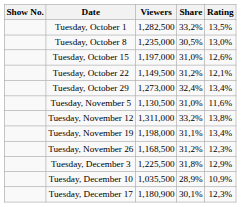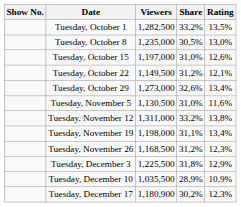Tuesday, October 29 | Share: 32,4% -> 32,6%
Tuesday, December 17 | Share: 30,1% -> 30,2%
